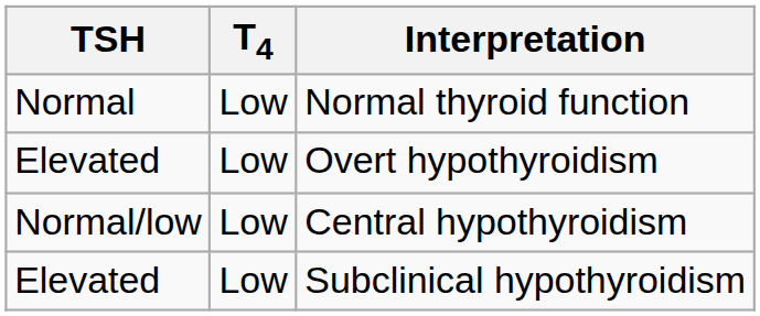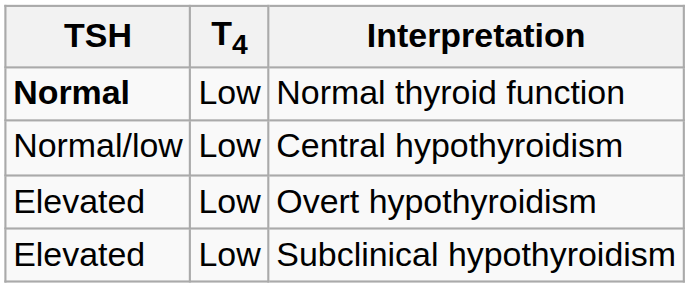Normal thyroid function | TSH: normal -> bold
rows swapped: Overt hypothyroidism <-> Central hypothyroidism
